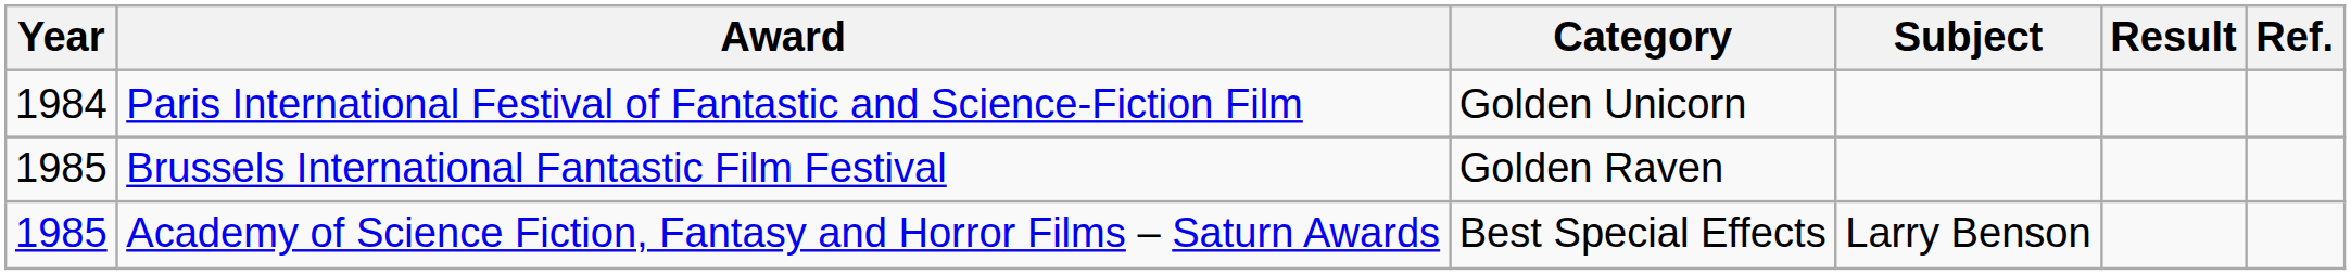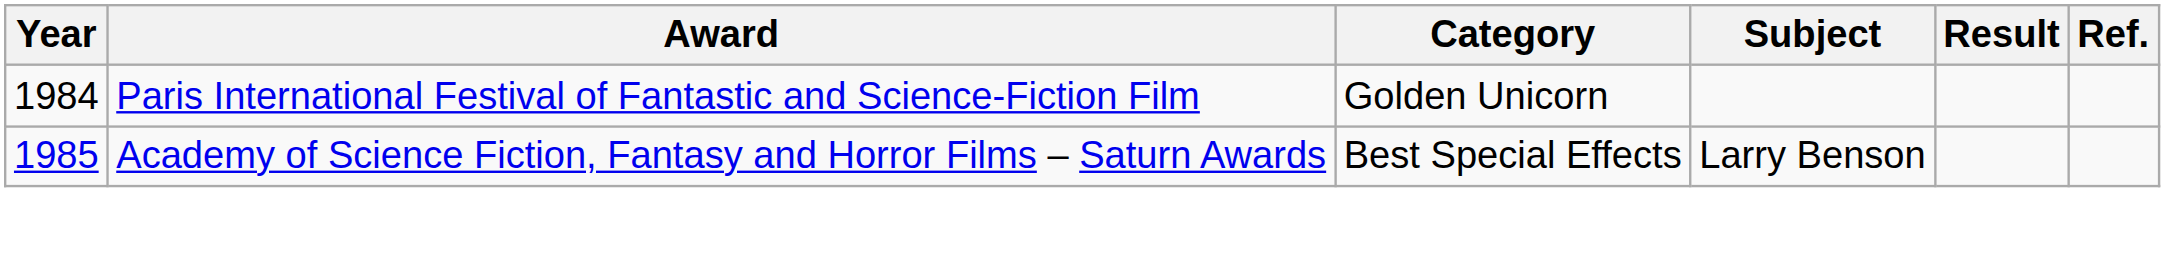- row: 1985 | Brussels International Fantastic Film Festival | Golden Raven
